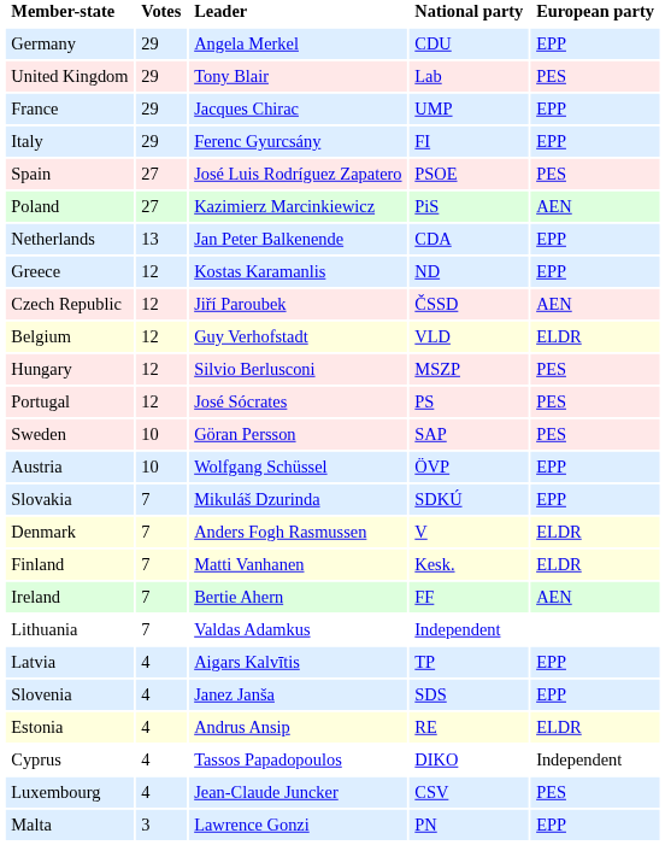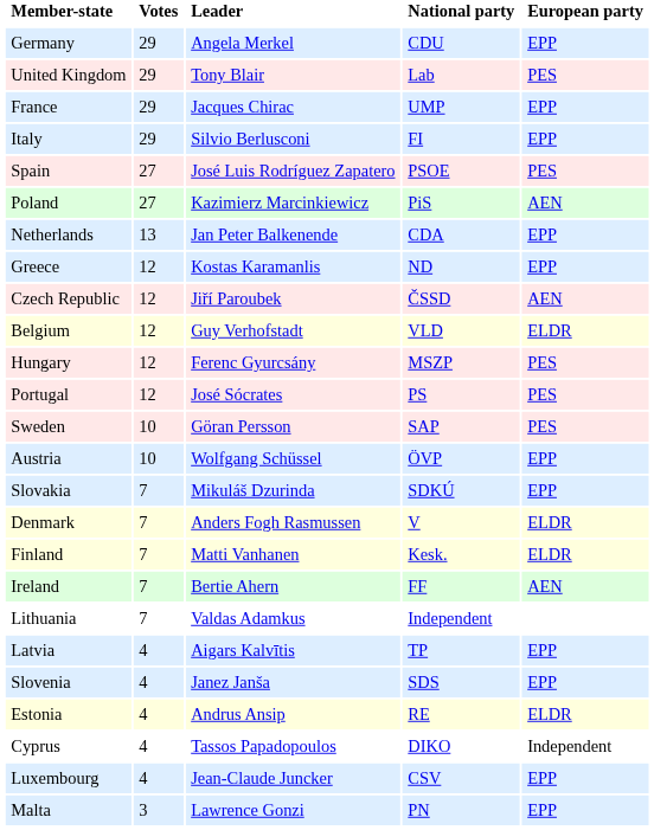Italy | Leader: Ferenc Gyurcsány -> Silvio Berlusconi
Hungary | Leader: Silvio Berlusconi -> Ferenc Gyurcsány
Luxembourg | European party: PES -> EPP
